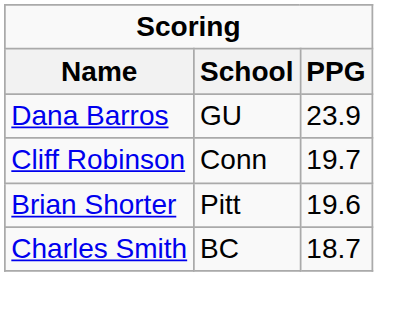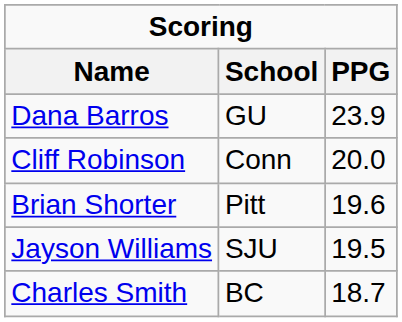Cliff Robinson | PPG: 19.7 -> 20.0
+ row: Jayson Williams | SJU | 19.5
